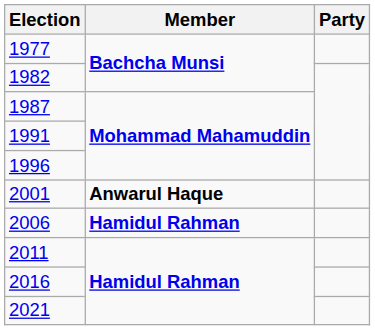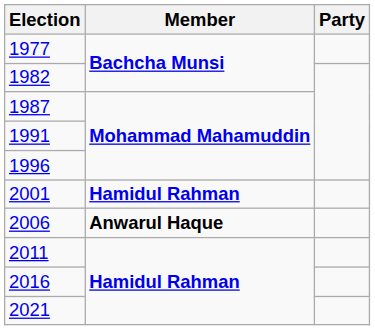2001 | Member: Anwarul Haque -> Hamidul Rahman
2006 | Member: Hamidul Rahman -> Anwarul Haque
